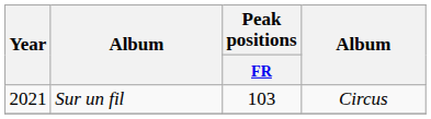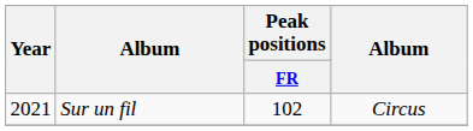Sur un fil | Peak positions / FR: 103 -> 102
